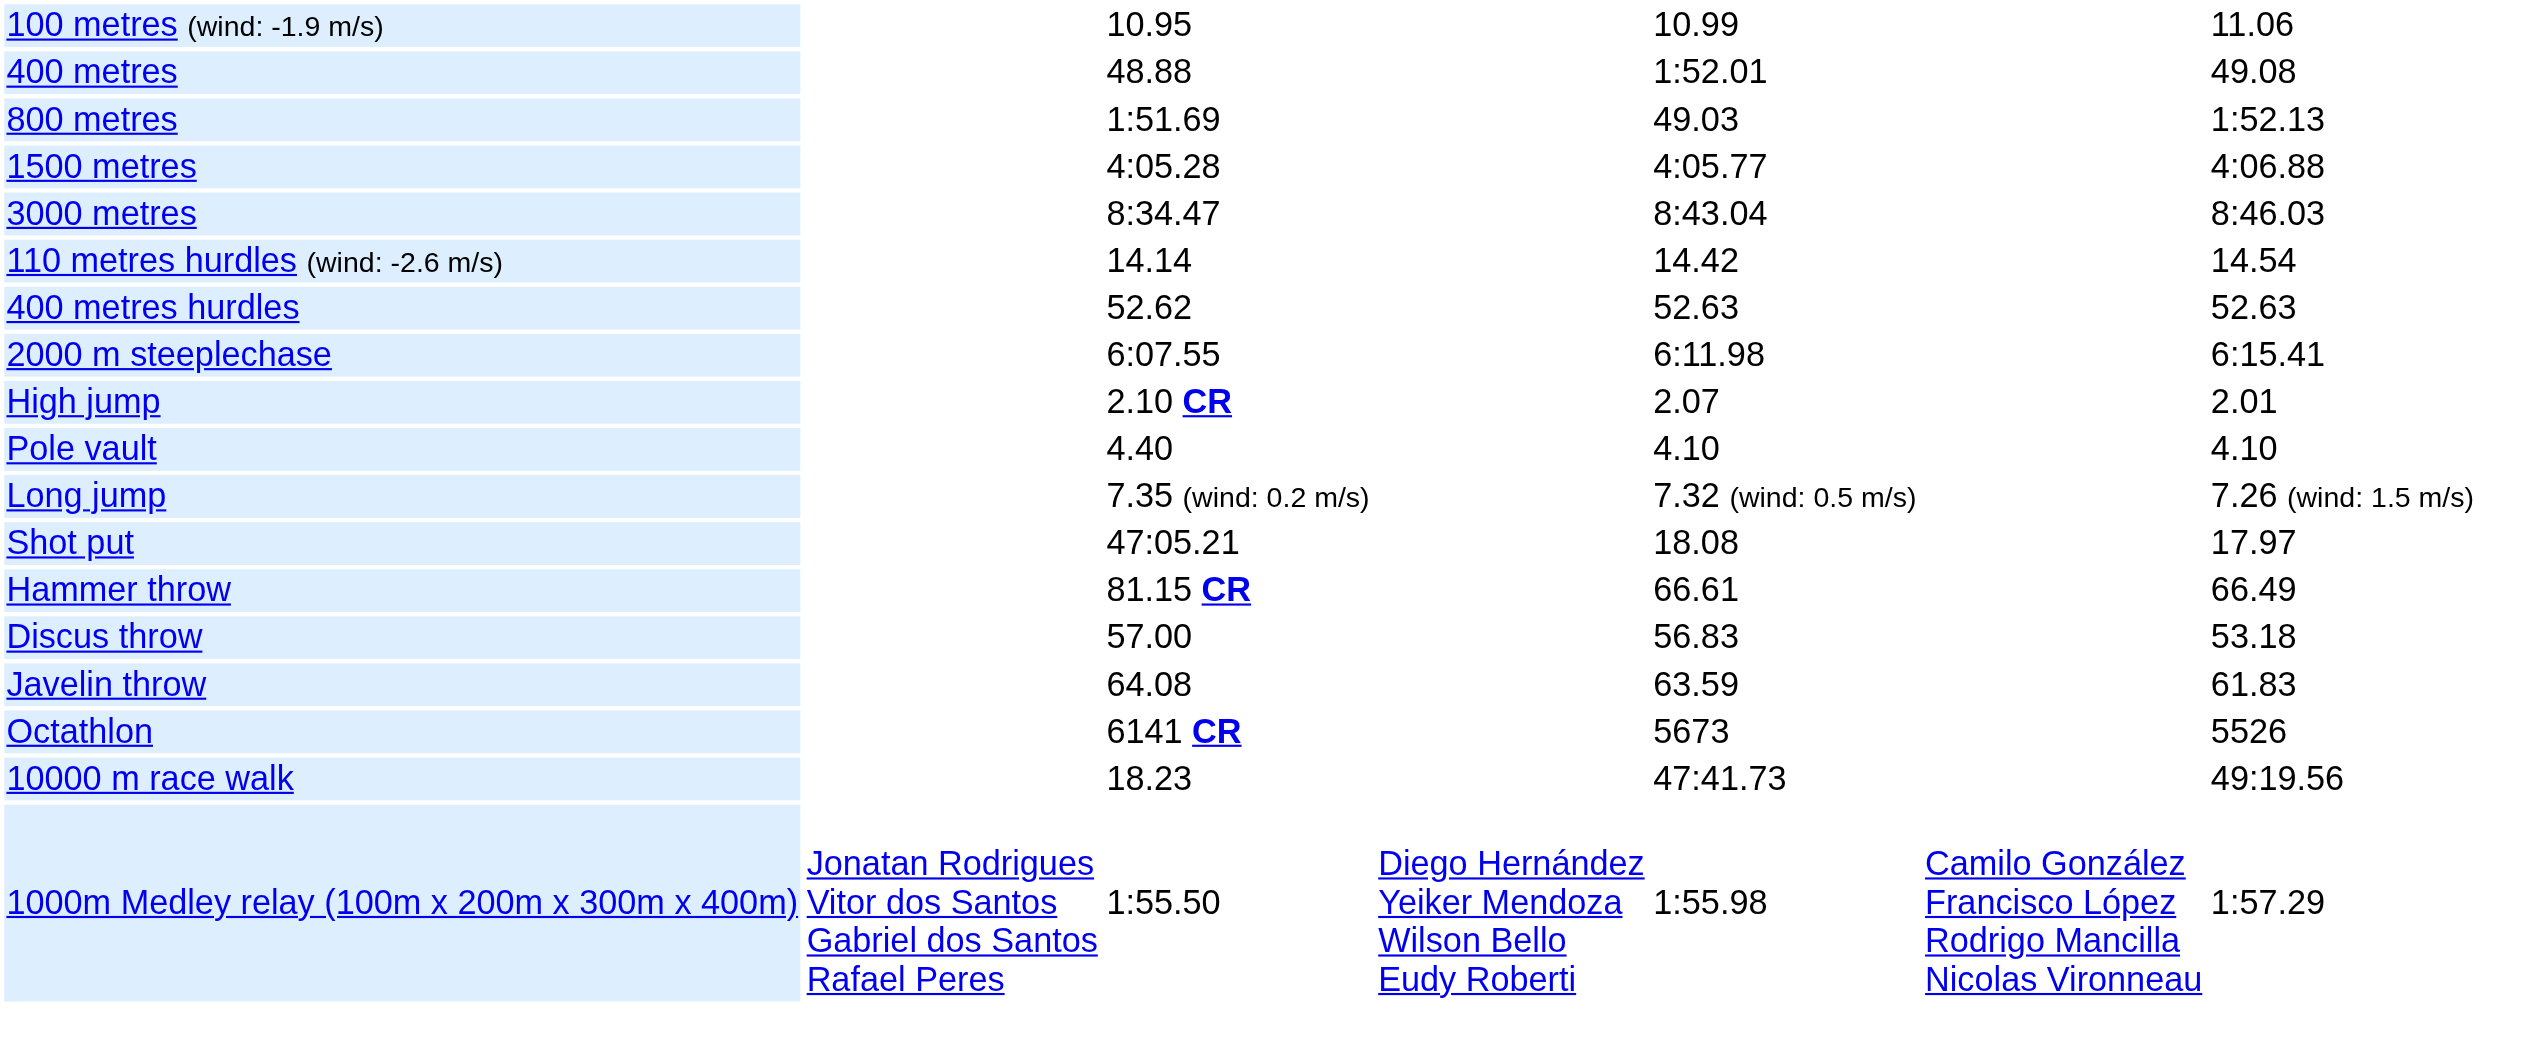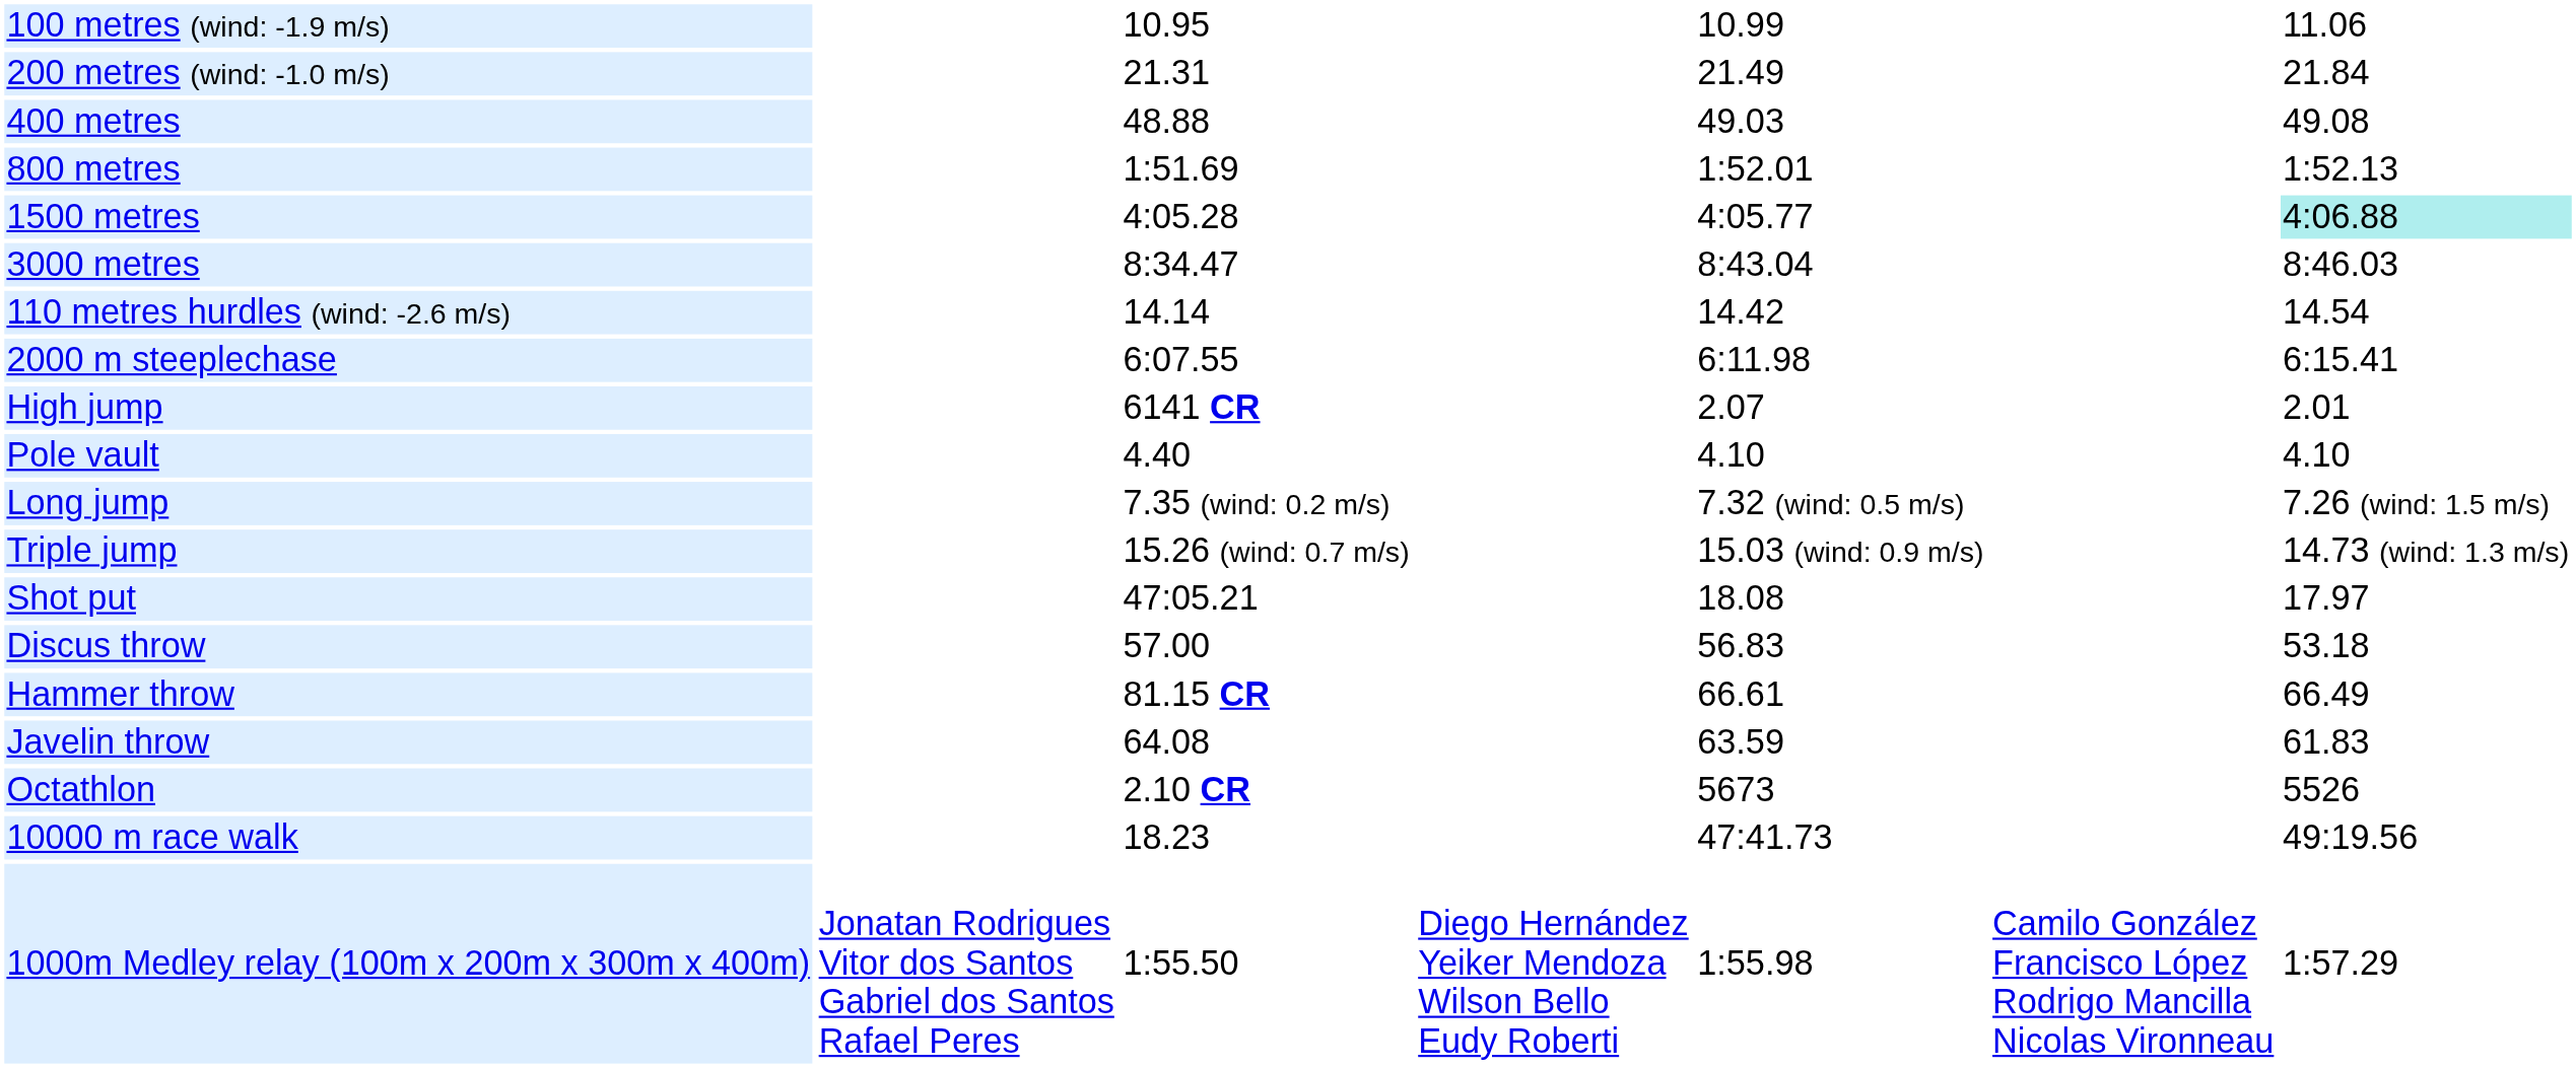+ row: 200 metres (wind: -1.0 m/s) | 21.31 | 21.49 | 21.84
400 metres | column 5: 1:52.01 -> 49.03
800 metres | column 5: 49.03 -> 1:52.01
1500 metres | column 7: no background -> paleturquoise background
- row: 400 metres hurdles | 52.62 | 52.63 | 52.63
High jump | column 3: 2.10 CR -> 6141 CR
+ row: Triple jump | 15.26 (wind: 0.7 m/s) | 15.03 (wind: 0.9 m/s) | 14.73 (wind: 1.3 m/s)
rows swapped: Discus throw <-> Hammer throw
Octathlon | column 3: 6141 CR -> 2.10 CR
